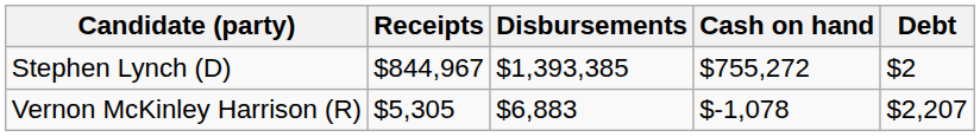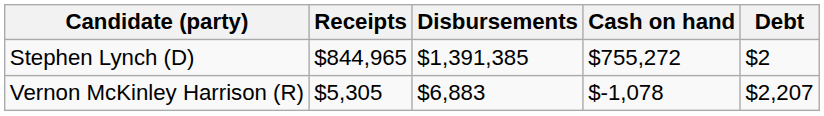Stephen Lynch (D) | Receipts: $844,967 -> $844,965
Stephen Lynch (D) | Disbursements: $1,393,385 -> $1,391,385
